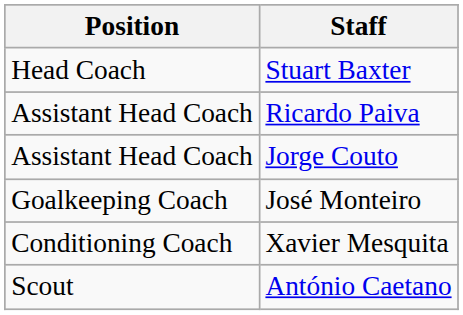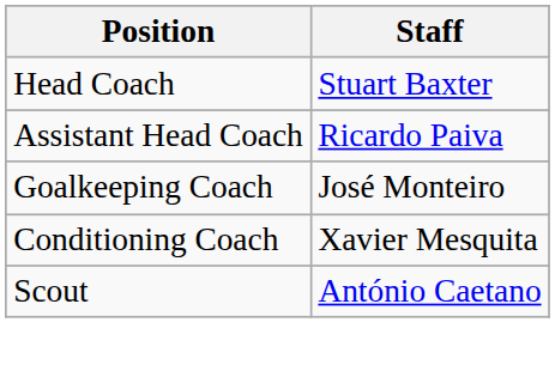- row: Assistant Head Coach | Jorge Couto
